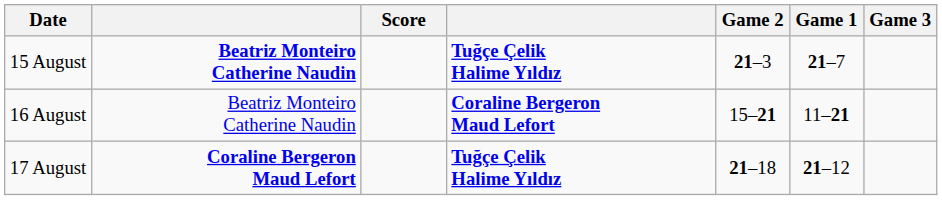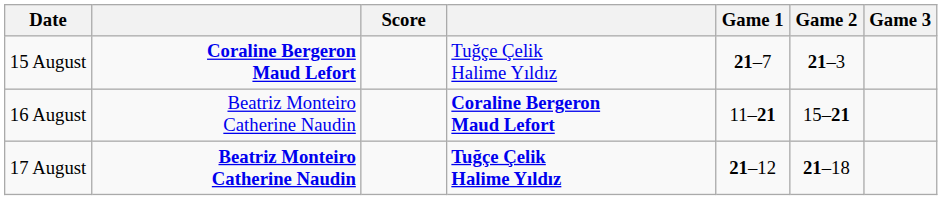columns swapped: Game 1 <-> Game 2
15 August | column 2: Beatriz Monteiro Catherine Naudin -> Coraline Bergeron Maud Lefort
15 August | column 4: bold -> normal
17 August | column 2: Coraline Bergeron Maud Lefort -> Beatriz Monteiro Catherine Naudin
